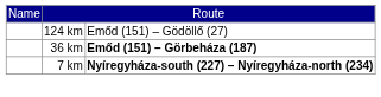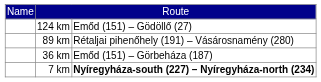+ row: 89 km | Rétaljai pihenőhely (191) – Vásárosnamény (280)
36 km | column 3: bold -> normal
